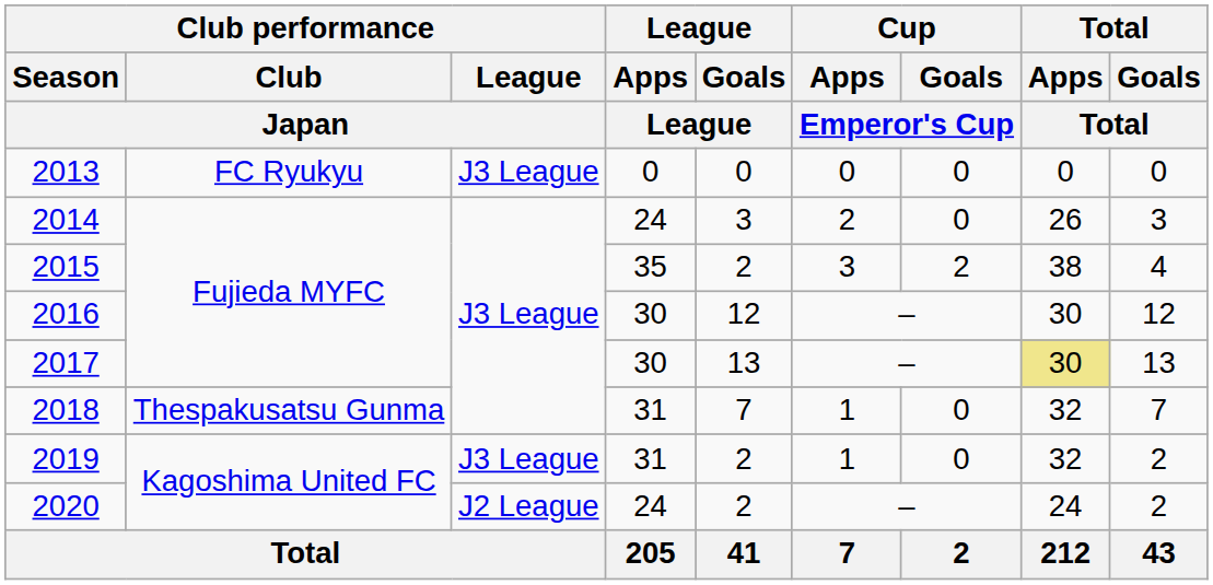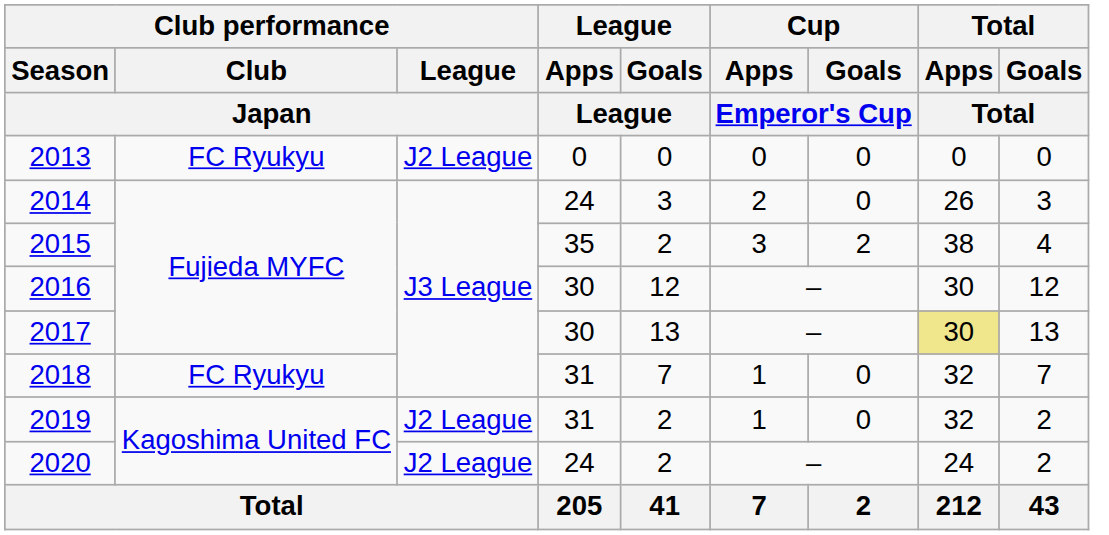2013 | Club performance / League / Japan: J3 League -> J2 League
2018 | Club performance / Club / Japan: Thespakusatsu Gunma -> FC Ryukyu
2019 | Club performance / League / Japan: J3 League -> J2 League
